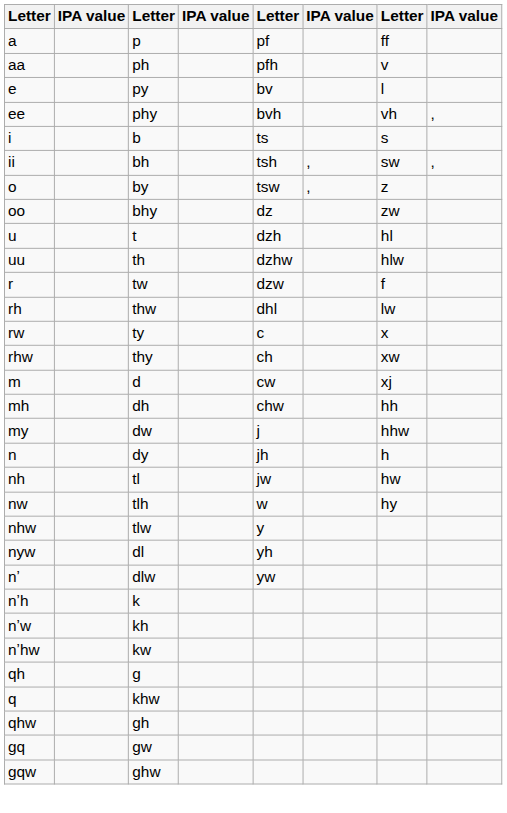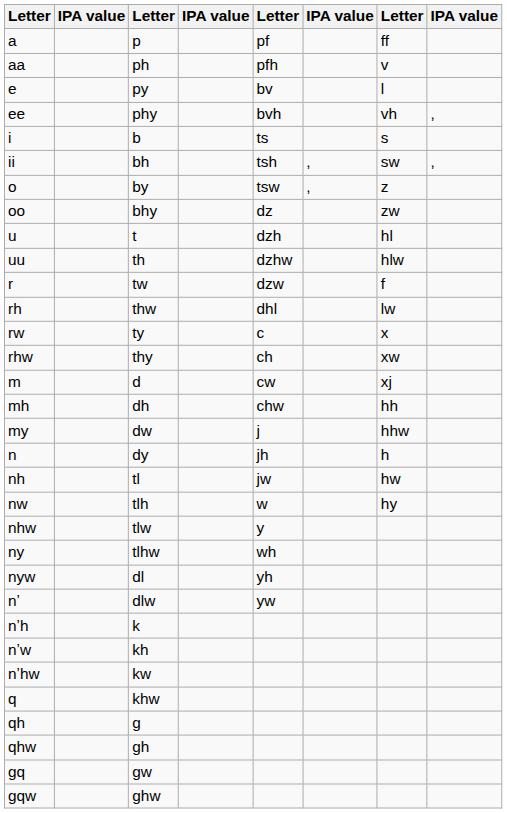+ row: ny | tlhw | wh
rows swapped: q <-> qh
